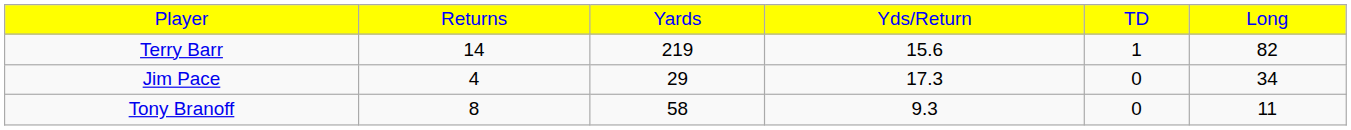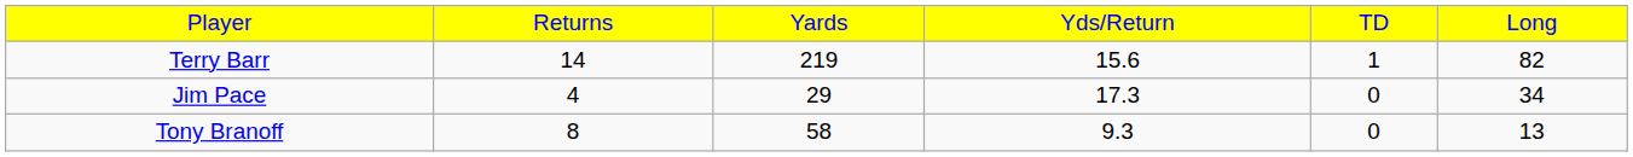Tony Branoff | column 6: 11 -> 13
